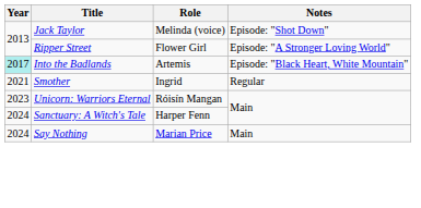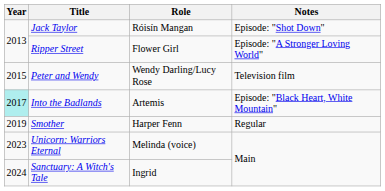Jack Taylor | Role: Melinda (voice) -> Róisín Mangan
+ row: 2015 | Peter and Wendy | Wendy Darling/Lucy Rose | Television film
Smother | Year: 2021 -> 2019
Smother | Role: Ingrid -> Harper Fenn
Unicorn: Warriors Eternal | Role: Róisín Mangan -> Melinda (voice)
Sanctuary: A Witch's Tale | Role: Harper Fenn -> Ingrid
- row: 2024 | Say Nothing | Marian Price | Main
